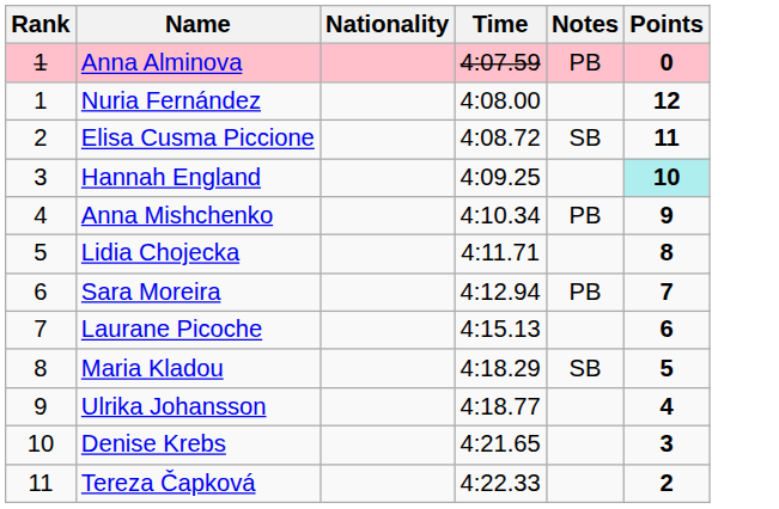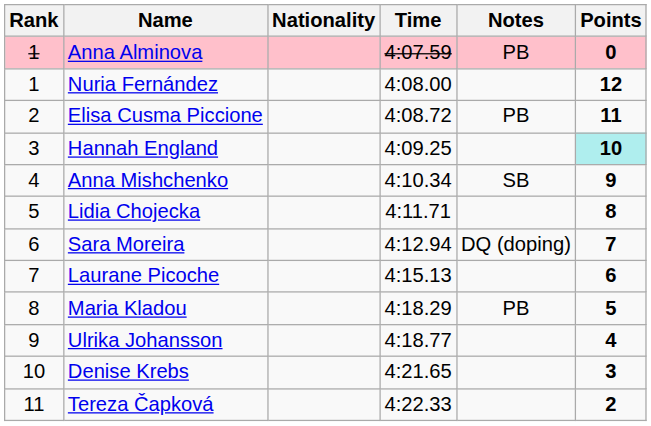Elisa Cusma Piccione | Notes: SB -> PB
Anna Mishchenko | Notes: PB -> SB
Sara Moreira | Notes: PB -> DQ (doping)
Maria Kladou | Notes: SB -> PB
